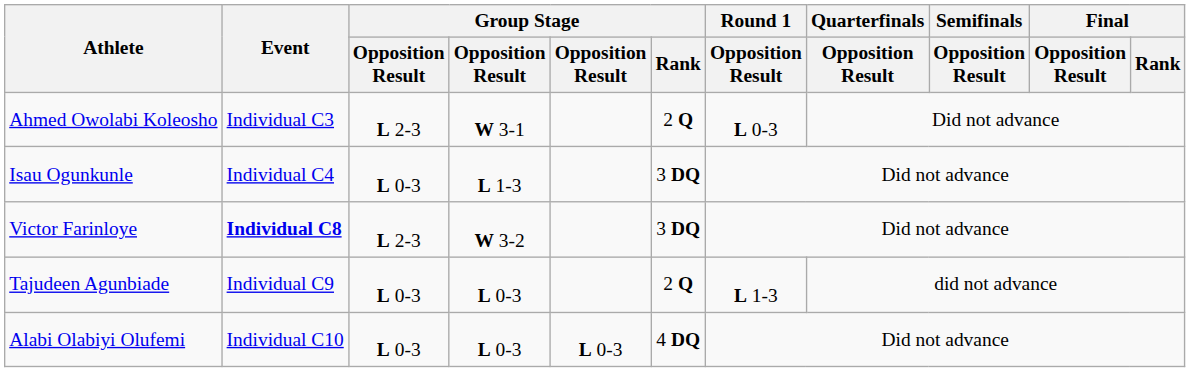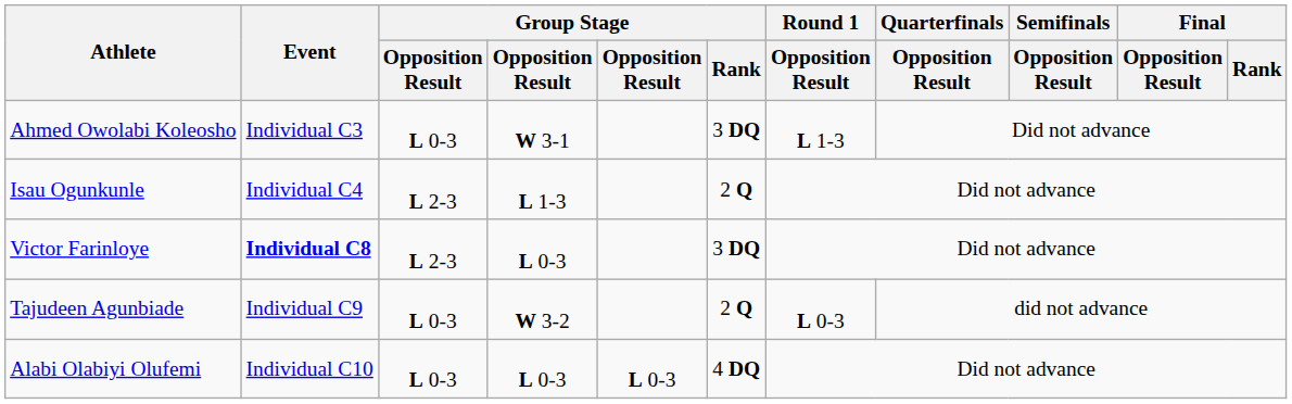Ahmed Owolabi Koleosho | column 3: L 2-3 -> L 0-3
Ahmed Owolabi Koleosho | Group Stage / Rank: 2 Q -> 3 DQ
Ahmed Owolabi Koleosho | Round 1 / Opposition Result: L 0-3 -> L 1-3
Isau Ogunkunle | column 3: L 0-3 -> L 2-3
Isau Ogunkunle | Group Stage / Rank: 3 DQ -> 2 Q
Victor Farinloye | column 4: W 3-2 -> L 0-3
Tajudeen Agunbiade | column 4: L 0-3 -> W 3-2
Tajudeen Agunbiade | Round 1 / Opposition Result: L 1-3 -> L 0-3
